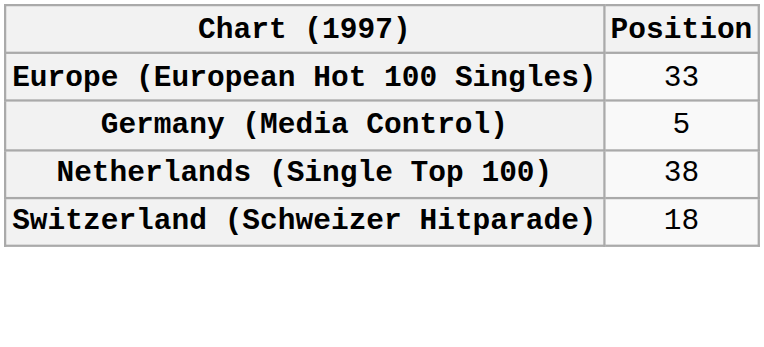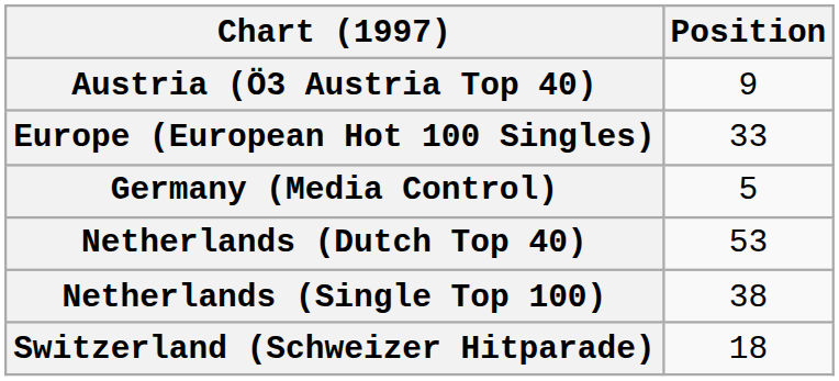+ row: Austria (Ö3 Austria Top 40) | 9
+ row: Netherlands (Dutch Top 40) | 53
